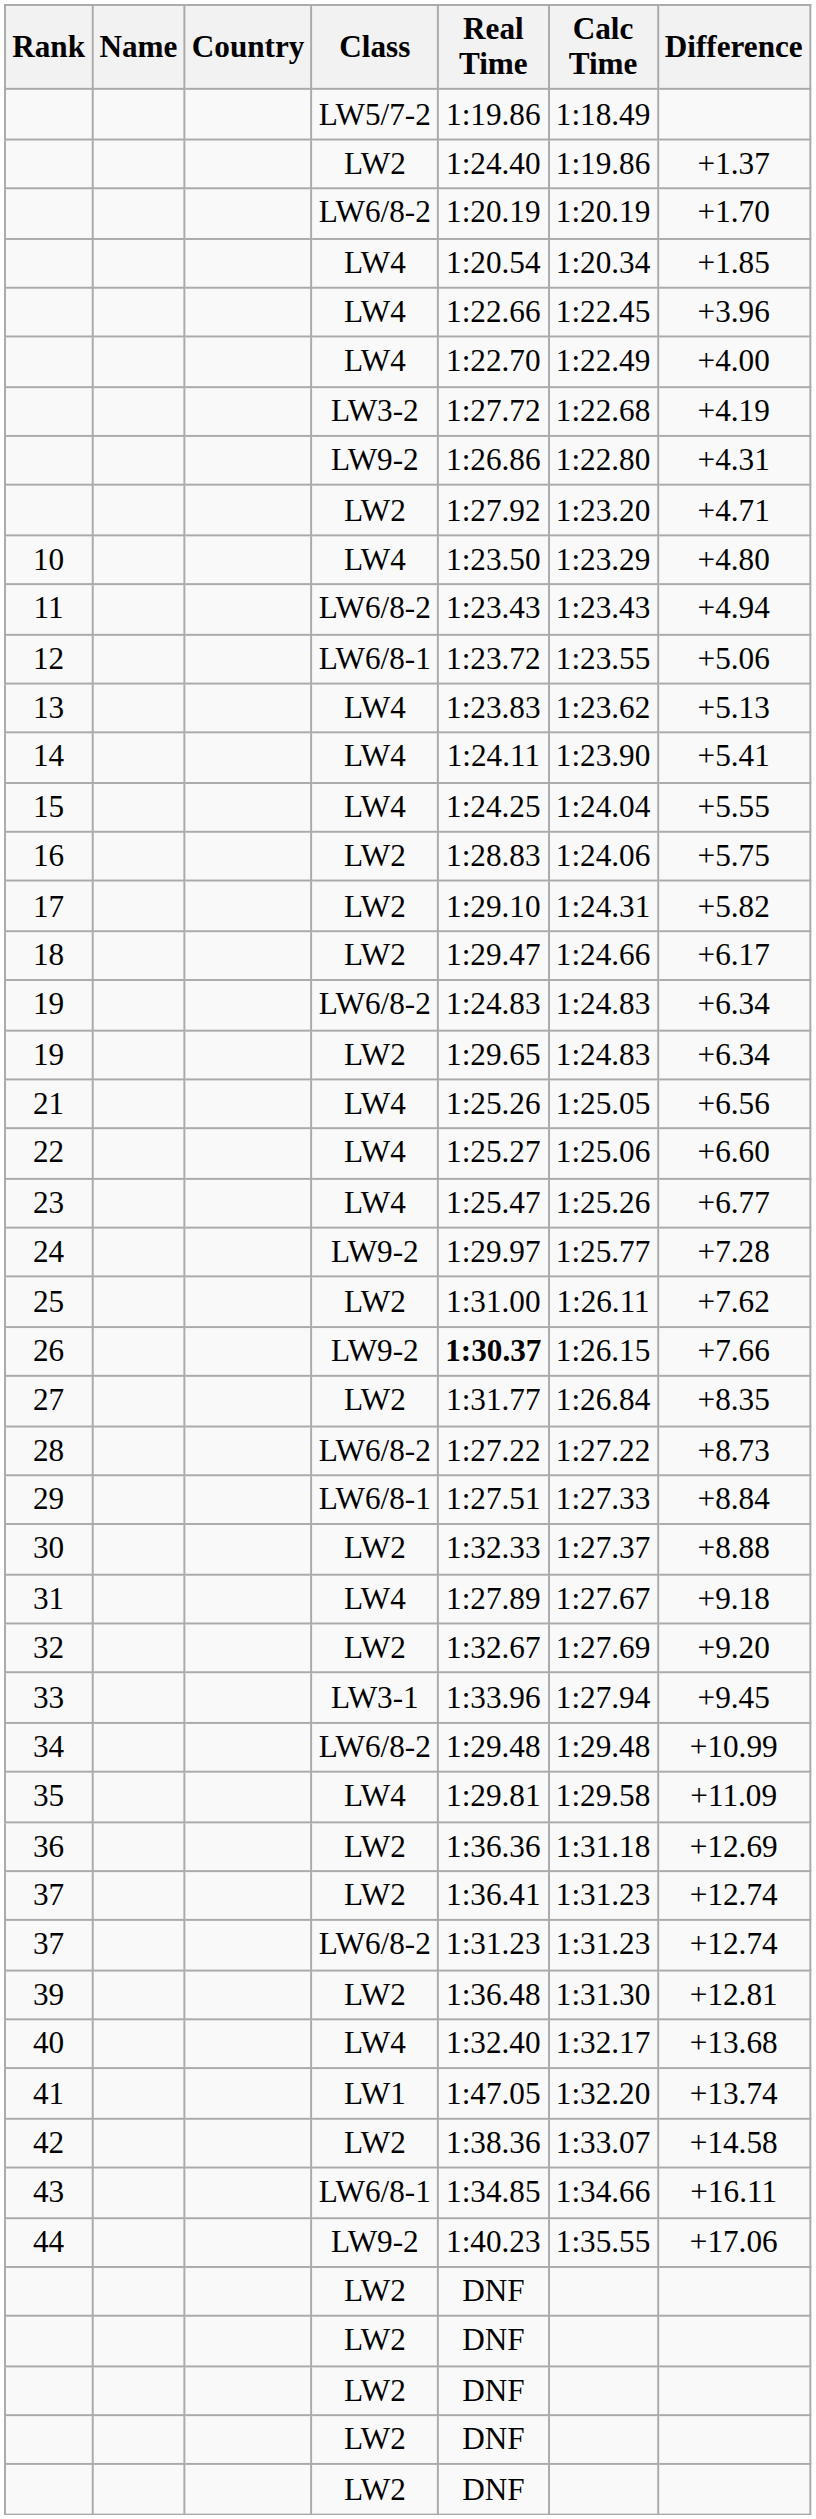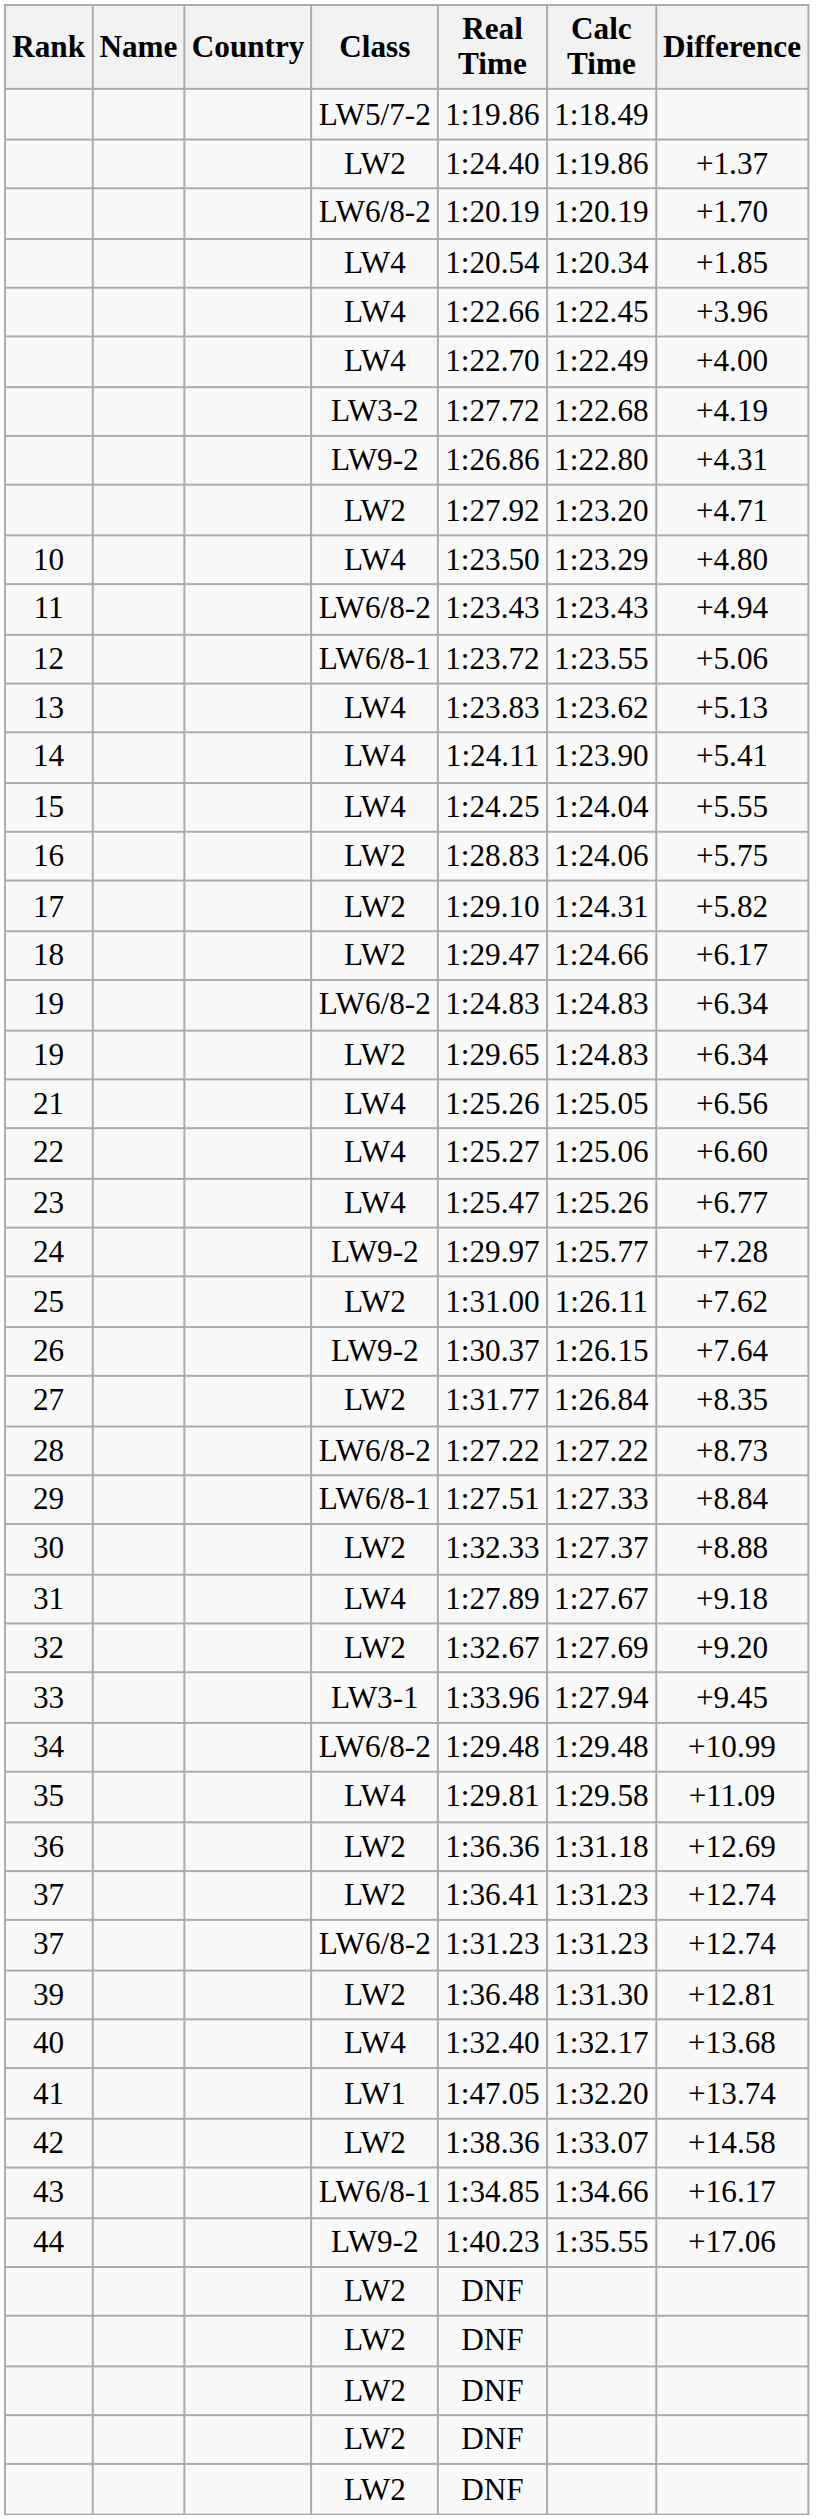26 | Real Time: bold -> normal
26 | Difference: +7.66 -> +7.64
43 | Difference: +16.11 -> +16.17
